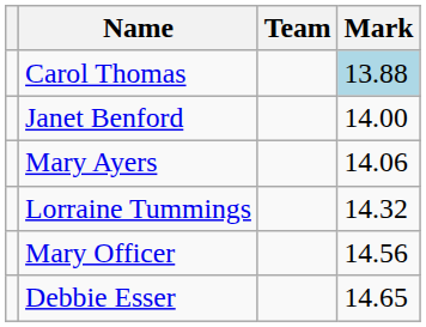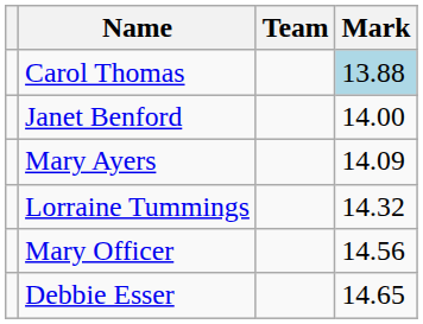Mary Ayers | Mark: 14.06 -> 14.09
